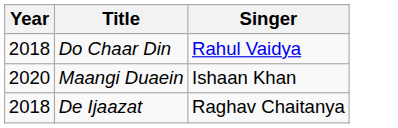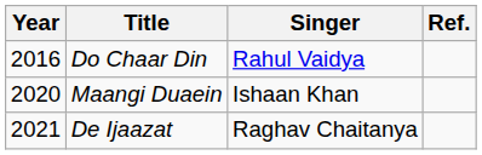+ column: Ref.
Do Chaar Din | Year: 2018 -> 2016
De Ijaazat | Year: 2018 -> 2021
